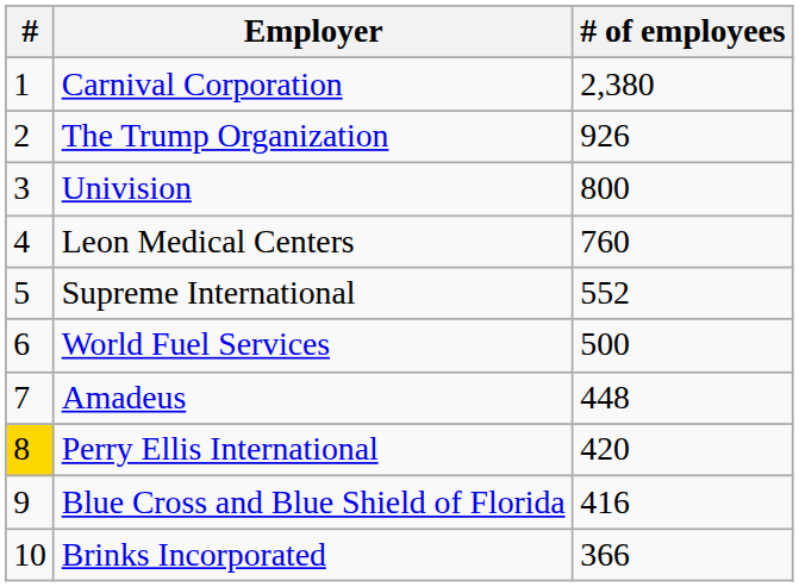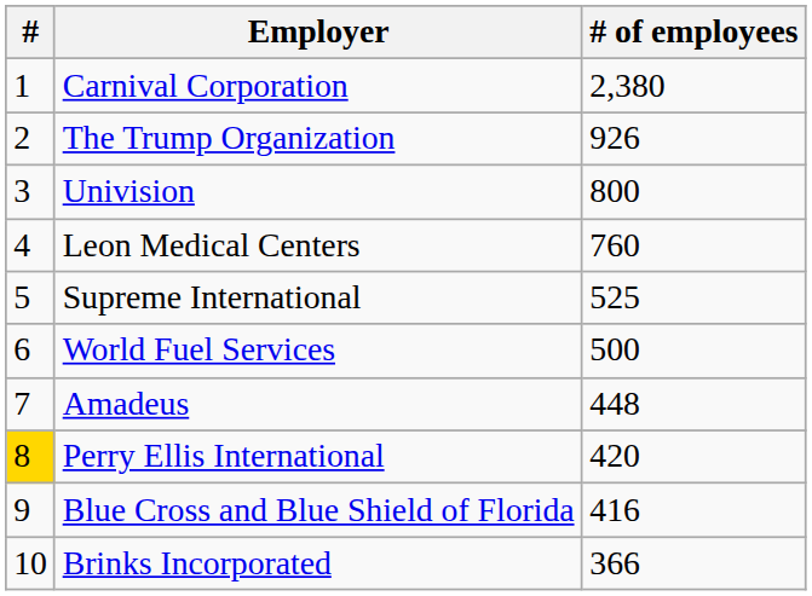Supreme International | # of employees: 552 -> 525
